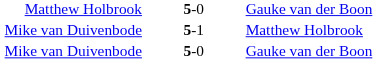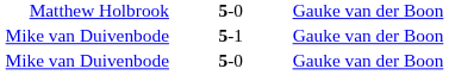Mike van Duivenbode / 5-1 | column 3: Matthew Holbrook -> Gauke van der Boon
